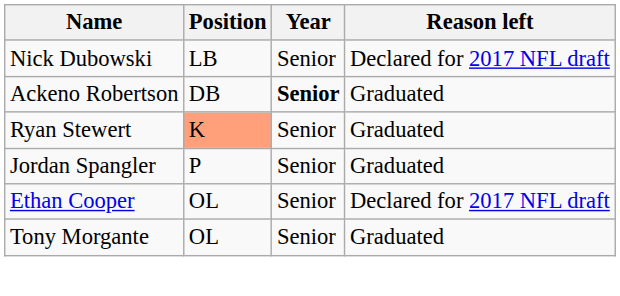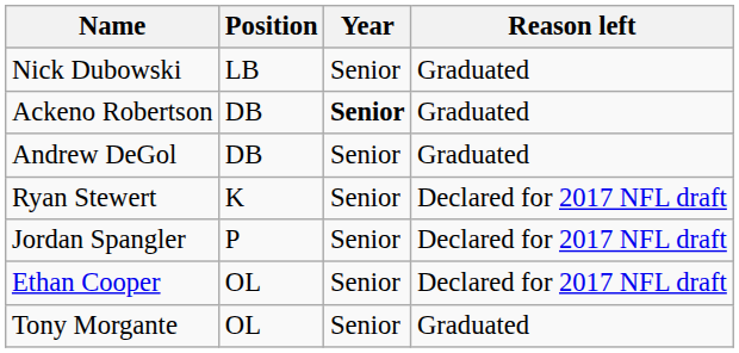Nick Dubowski | Reason left: Declared for 2017 NFL draft -> Graduated
+ row: Andrew DeGol | DB | Senior | Graduated
Ryan Stewert | Position: lightsalmon background -> no background
Ryan Stewert | Reason left: Graduated -> Declared for 2017 NFL draft
Jordan Spangler | Reason left: Graduated -> Declared for 2017 NFL draft
